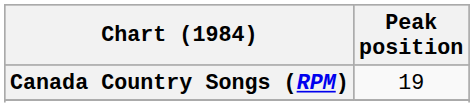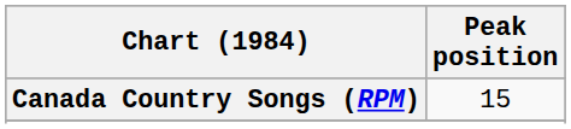Canada Country Songs (RPM) | Peak position: 19 -> 15
